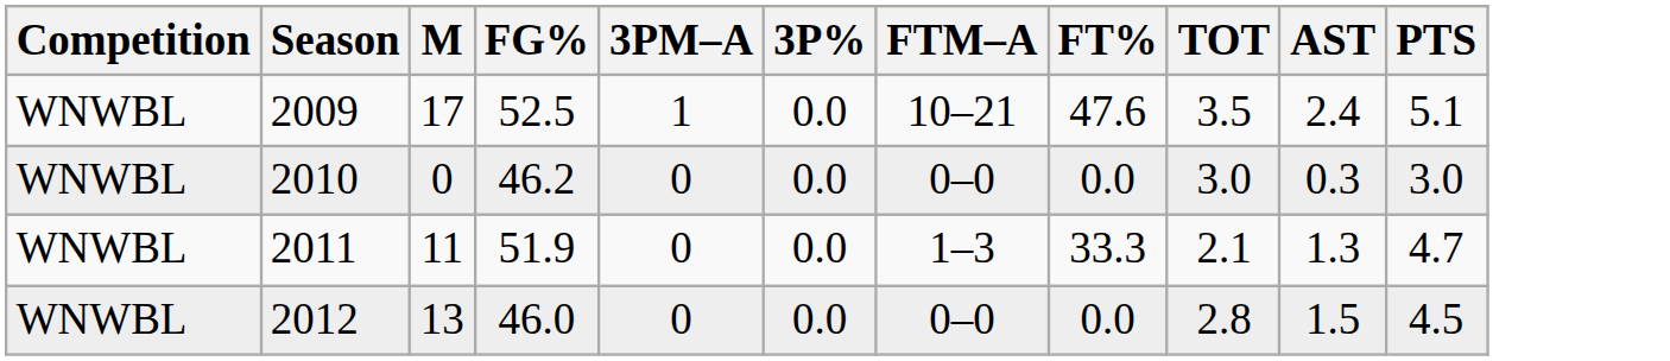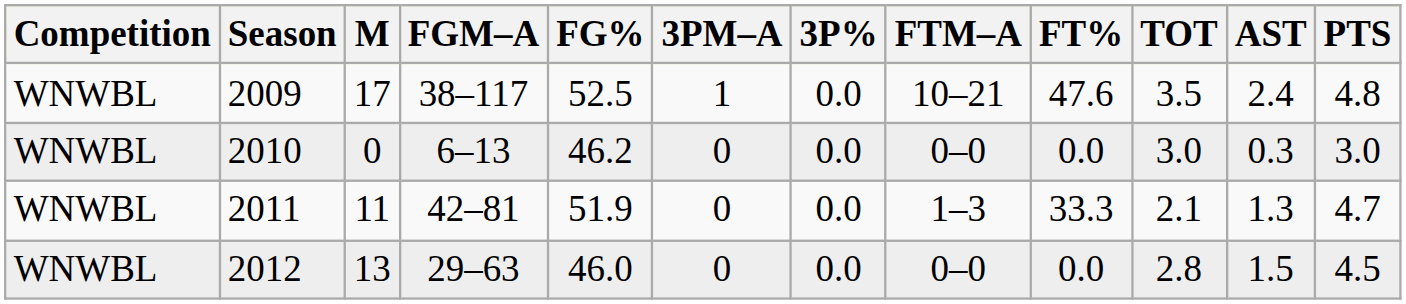+ column: FGM–A | 38–117 | 6–13 | 42–81 | 29–63
2009 | PTS: 5.1 -> 4.8
